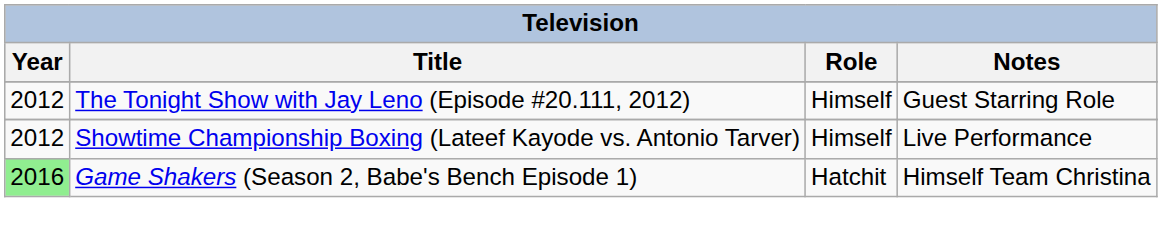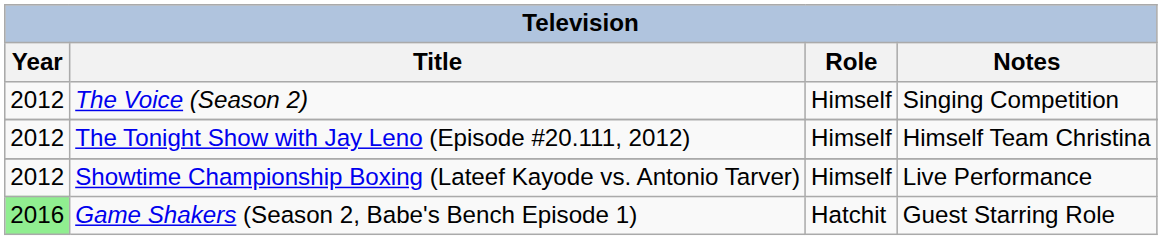+ row: 2012 | The Voice (Season 2) | Himself | Singing Competition
The Tonight Show with Jay Leno (Episode #20.111, 2012) | Notes: Guest Starring Role -> Himself Team Christina
Game Shakers (Season 2, Babe's Bench Episode 1) | Notes: Himself Team Christina -> Guest Starring Role
